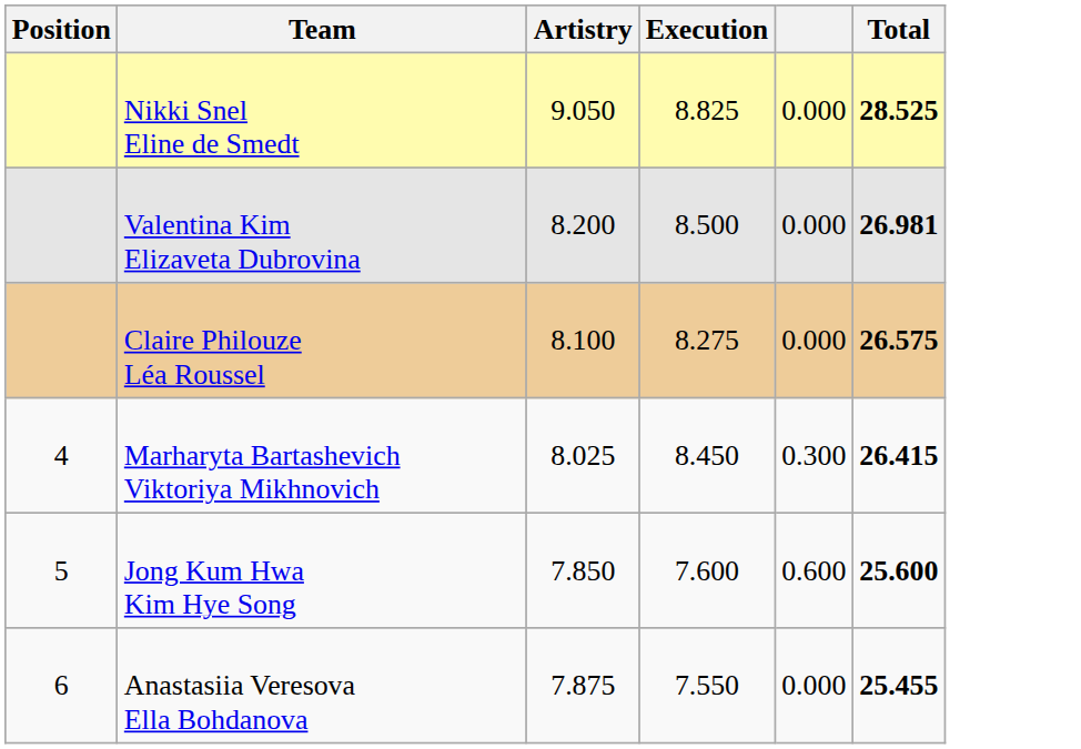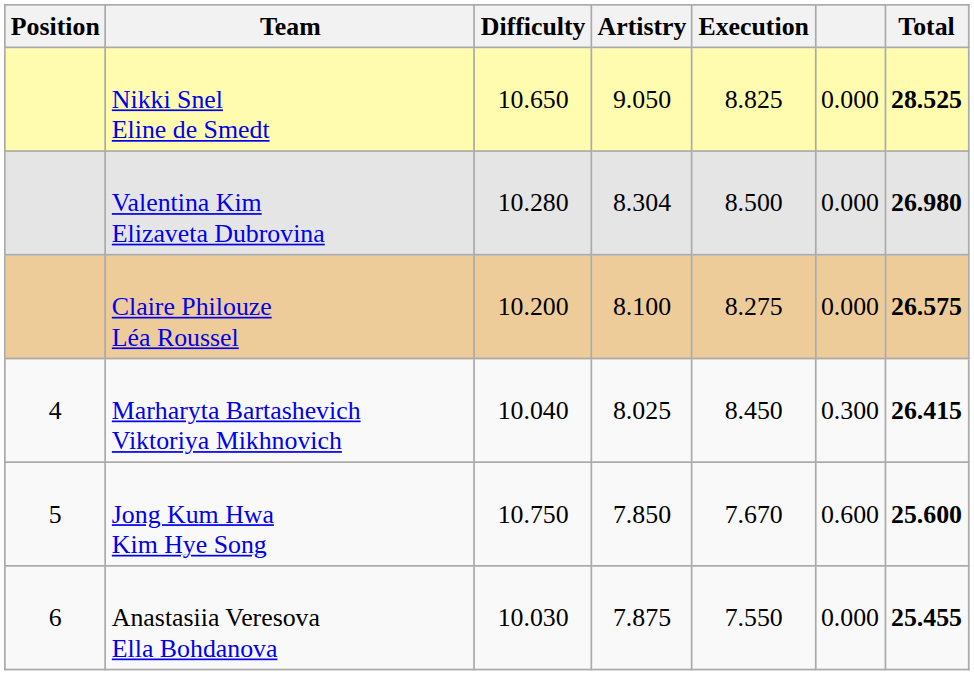+ column: Difficulty | 10.650 | 10.280 | 10.200 | 10.040 | 10.750 | 10.030
Valentina Kim Elizaveta Dubrovina | Artistry: 8.200 -> 8.304
Valentina Kim Elizaveta Dubrovina | Total: 26.981 -> 26.980
Jong Kum Hwa Kim Hye Song | Execution: 7.600 -> 7.670
